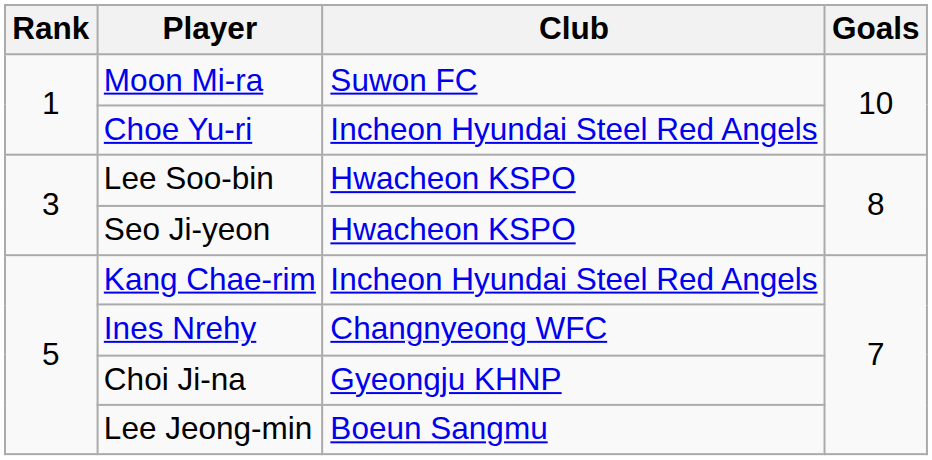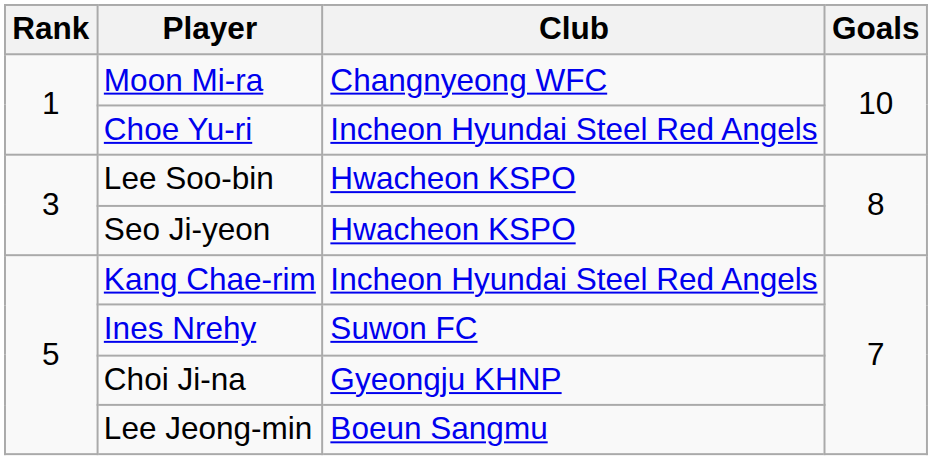Moon Mi-ra | Club: Suwon FC -> Changnyeong WFC
Ines Nrehy | Club: Changnyeong WFC -> Suwon FC
